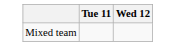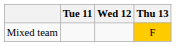+ column: Thu 13 | F
